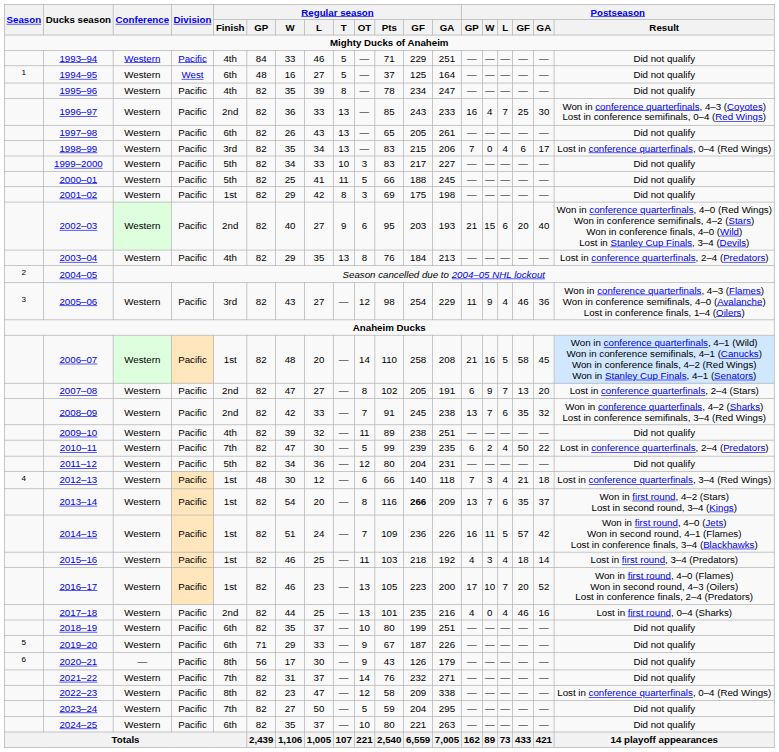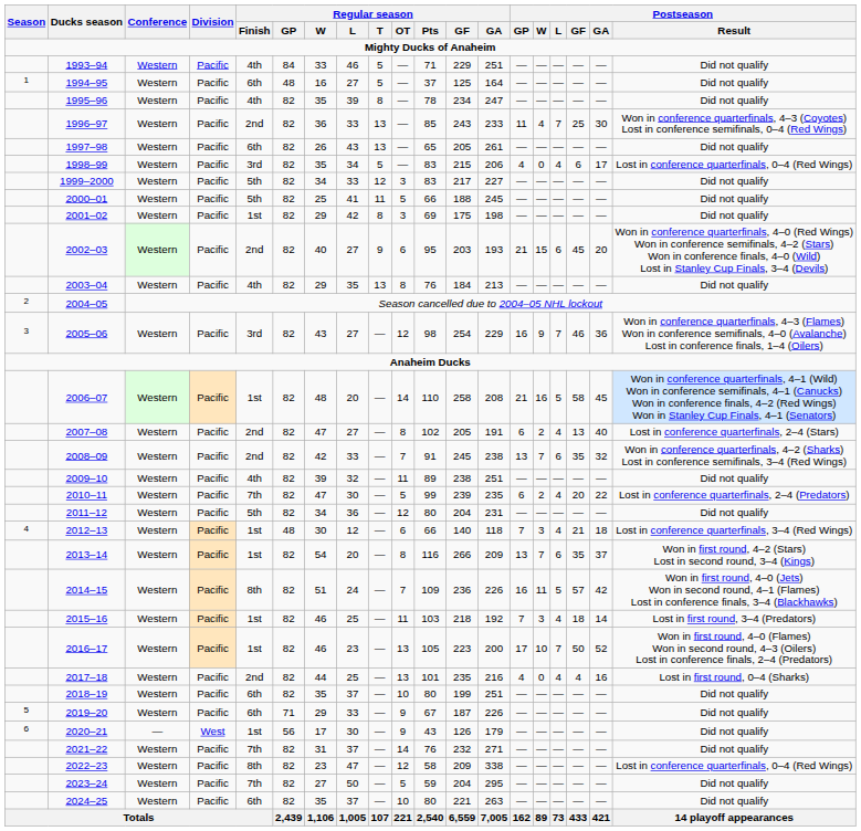1994–95 | Division: West -> Pacific
1996–97 | Postseason / GP: 16 -> 11
1998–99 | Regular season / T: 13 -> 5
1998–99 | Postseason / GP: 7 -> 4
1999–2000 | Regular season / T: 10 -> 12
2002–03 | Postseason / GF: 20 -> 45
2002–03 | Postseason / GA: 40 -> 20
2003–04 | Postseason / Result: Lost in conference quarterfinals, 2–4 (Predators) -> Did not qualify
2005–06 | Postseason / GP: 11 -> 16
2005–06 | Postseason / L: 4 -> 7
2007–08 | Postseason / W: 9 -> 2
2007–08 | Postseason / L: 7 -> 4
2007–08 | Postseason / GA: 20 -> 40
2010–11 | Postseason / GF: 50 -> 20
2013–14 | Regular season / GF: bold -> normal
2014–15 | Regular season / Finish: 1st -> 8th
2015–16 | Postseason / GP: 4 -> 7
2016–17 | Postseason / GF: 20 -> 50
2017–18 | Postseason / GF: 46 -> 4
2020–21 | Division: Pacific -> West
2020–21 | Regular season / Finish: 8th -> 1st
